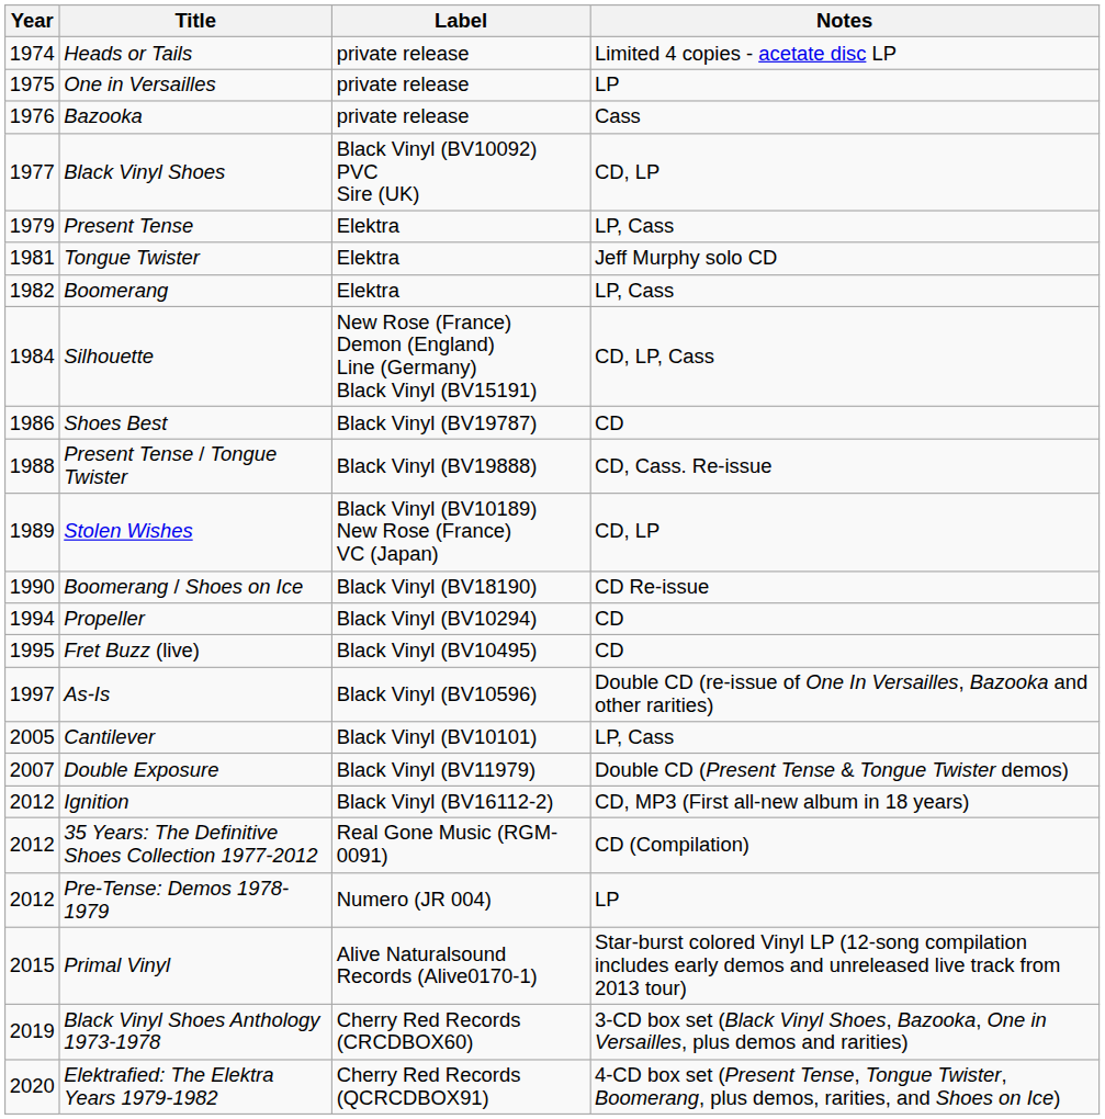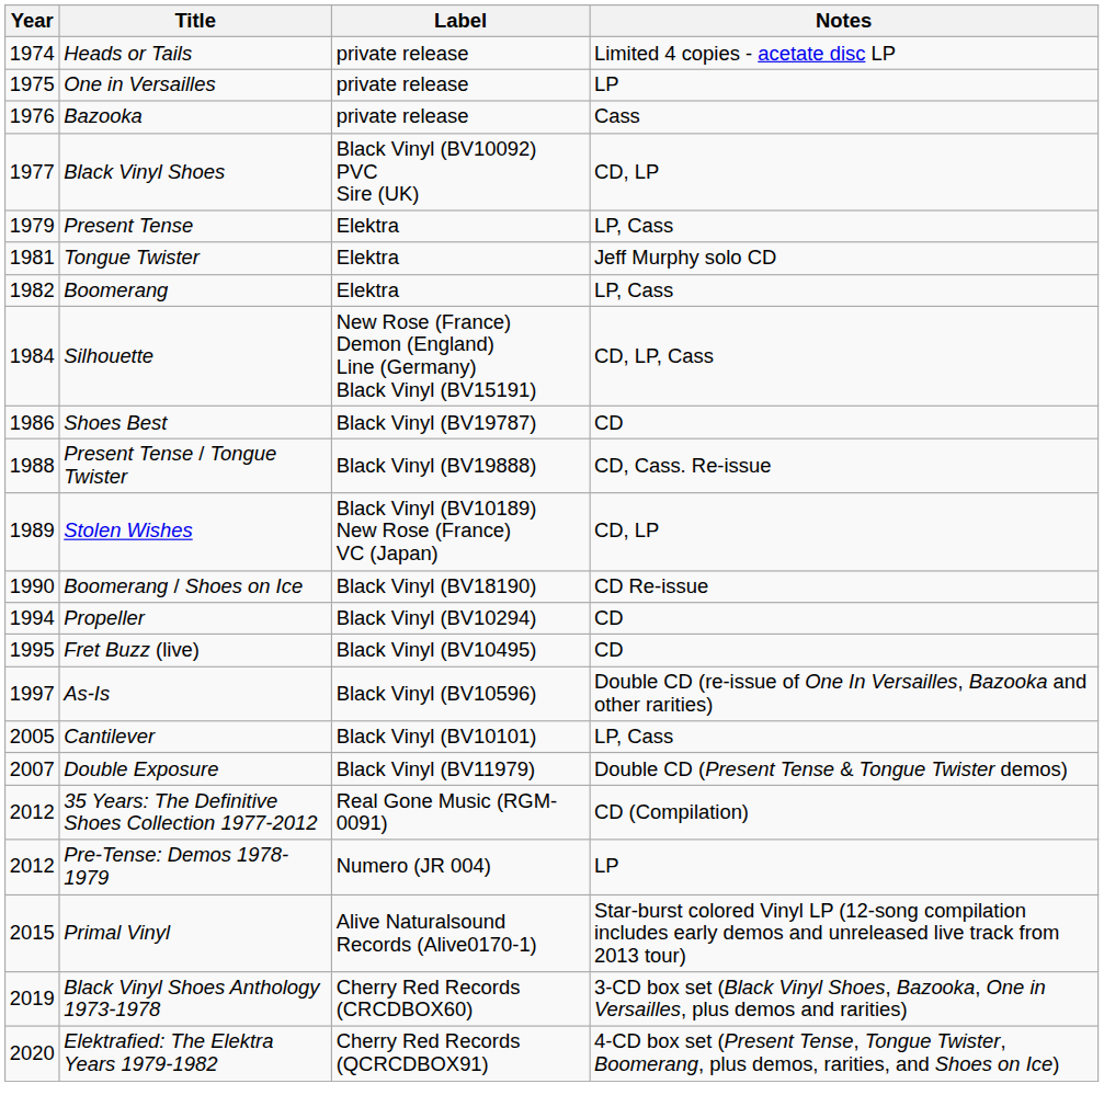- row: 2012 | Ignition | Black Vinyl (BV16112-2) | CD, MP3 (First all-new album in 18 years)
